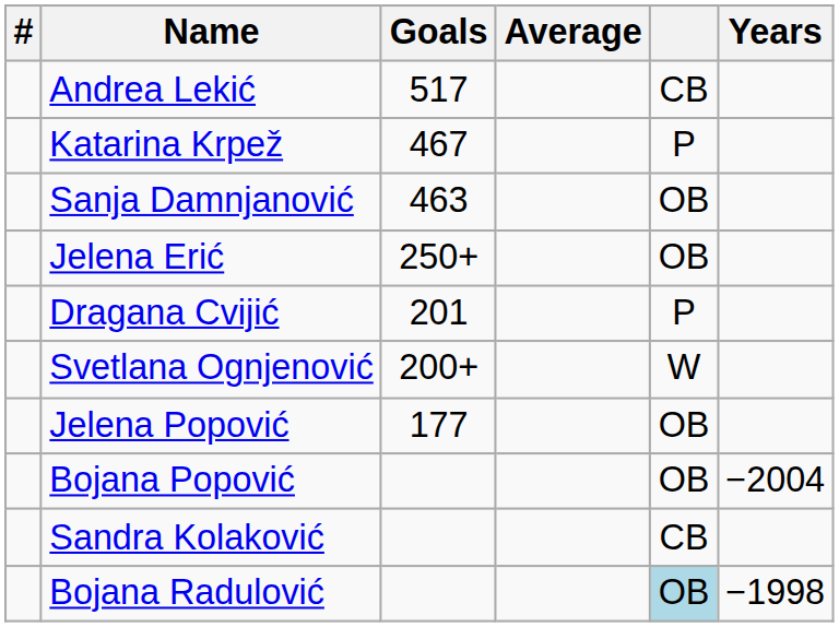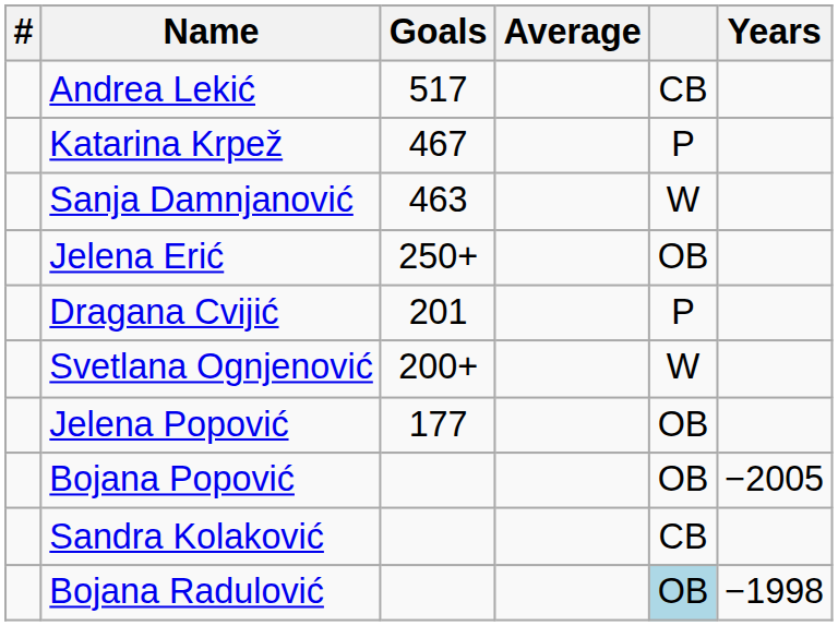Sanja Damnjanović | column 5: OB -> W
Bojana Popović | Years: −2004 -> −2005
